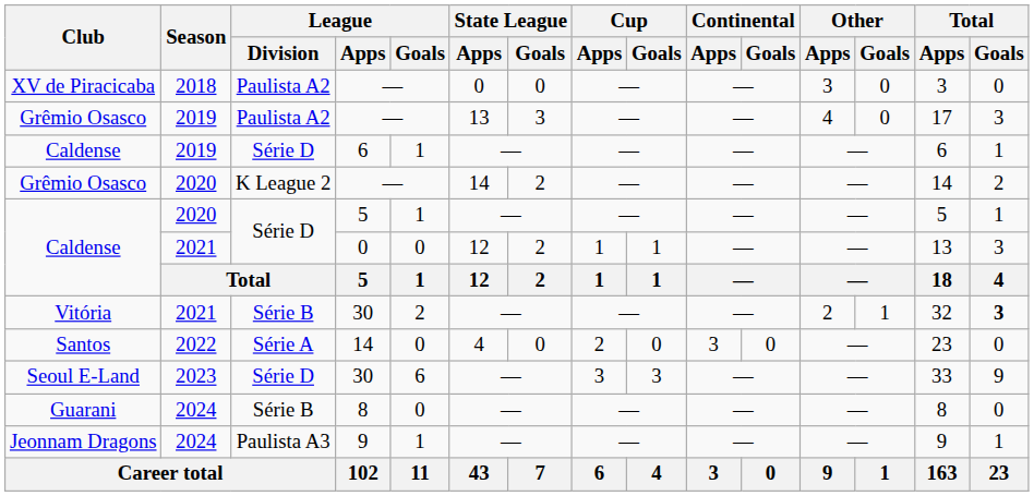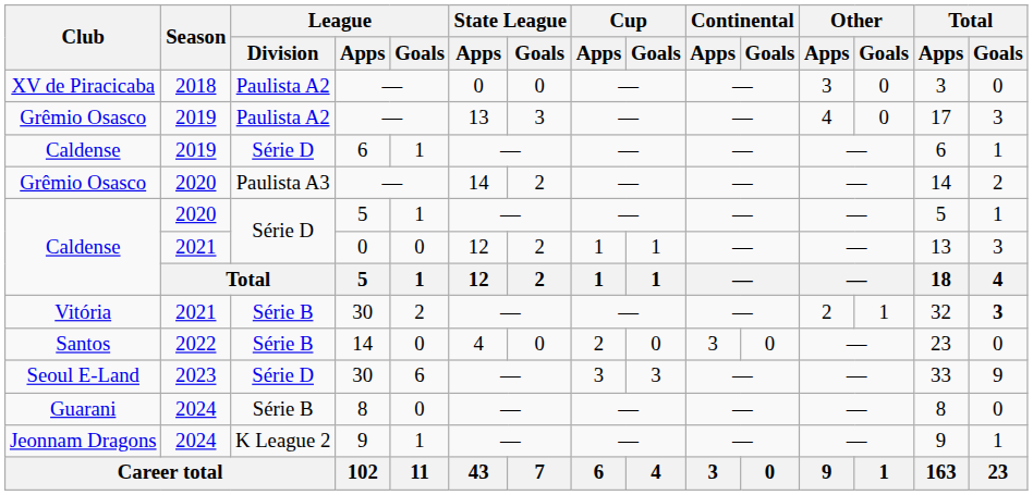Grêmio Osasco / 2020 | League / Division: K League 2 -> Paulista A3
Santos | League / Division: Série A -> Série B
Jeonnam Dragons | League / Division: Paulista A3 -> K League 2
